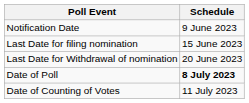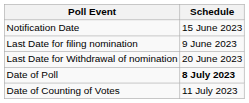Notification Date | Schedule: 9 June 2023 -> 15 June 2023
Last Date for filing nomination | Schedule: 15 June 2023 -> 9 June 2023
